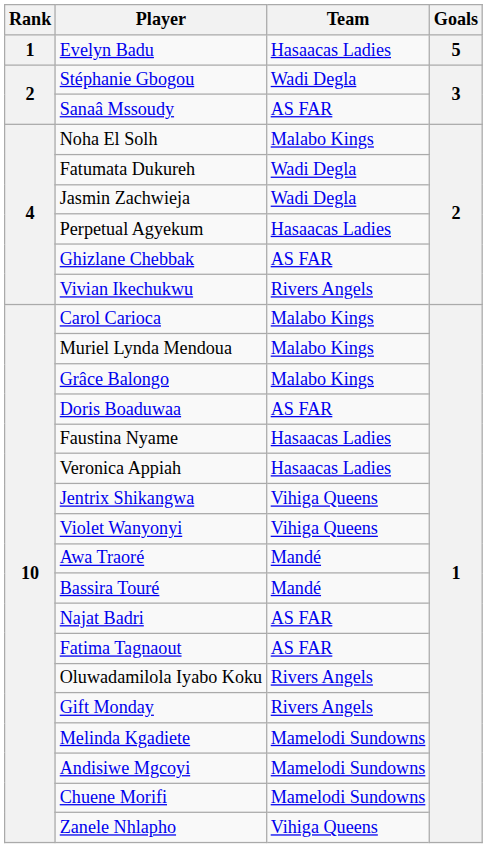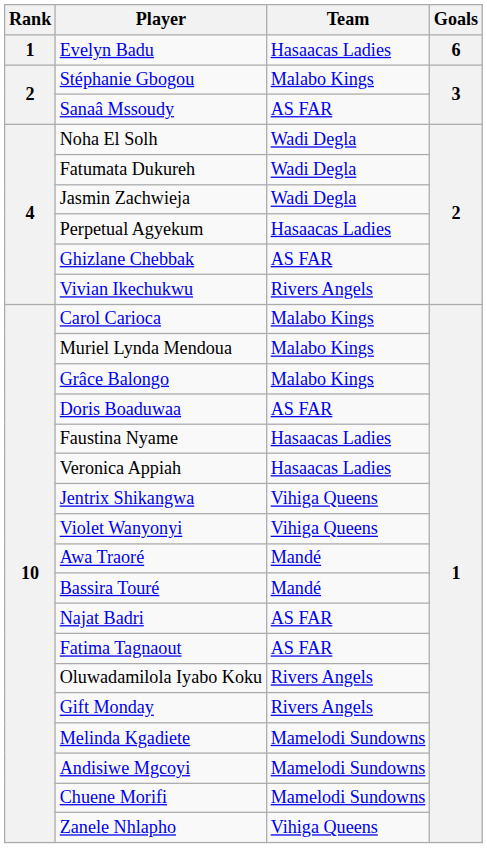Evelyn Badu | Goals: 5 -> 6
Stéphanie Gbogou | Team: Wadi Degla -> Malabo Kings
Noha El Solh | Team: Malabo Kings -> Wadi Degla
